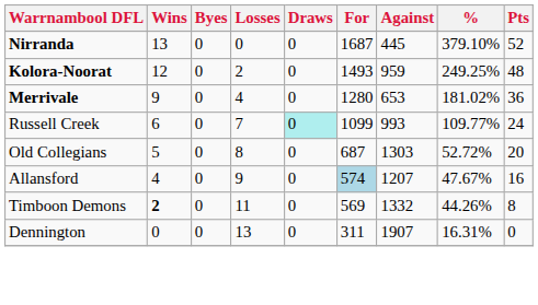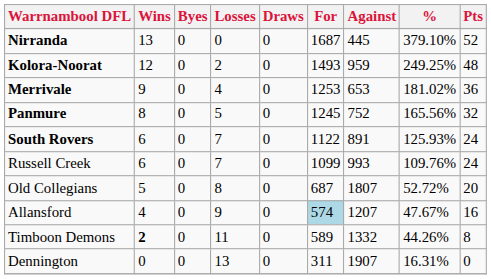Merrivale | For: 1280 -> 1253
+ row: Panmure | 8 | 0 | 5 | 0 | 1245 | 752 | 165.56% | 32
+ row: South Rovers | 6 | 0 | 7 | 0 | 1122 | 891 | 125.93% | 24
Russell Creek | Draws: paleturquoise background -> no background
Russell Creek | %: 109.77% -> 109.76%
Old Collegians | Against: 1303 -> 1807
Timboon Demons | For: 569 -> 589
